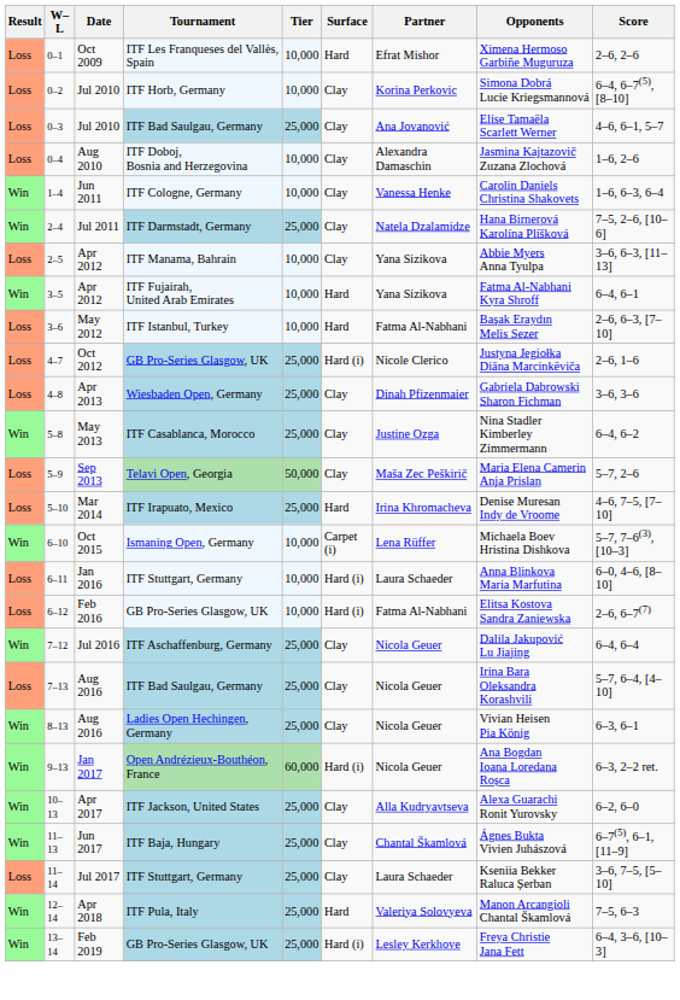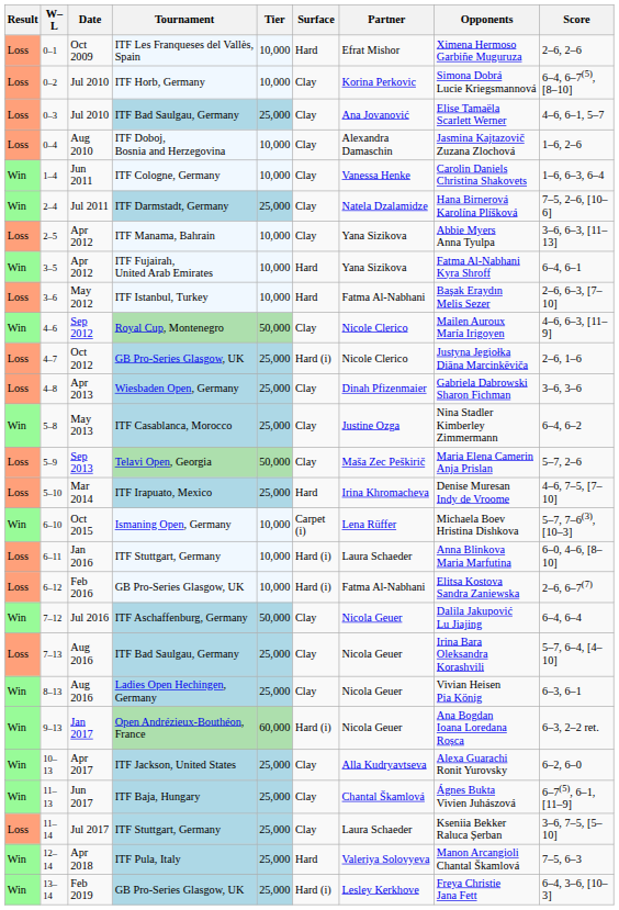+ row: Win | 4–6 | Sep 2012 | Royal Cup, Montenegro | 50,000 | Clay | Nicole Clerico | Mailen Auroux María Irigoyen | 4–6, 6–3, [11–9]
7–12 | Tier: 25,000 -> 50,000
